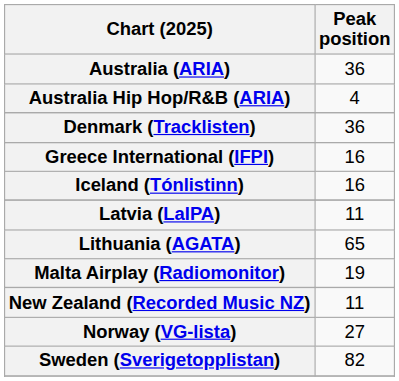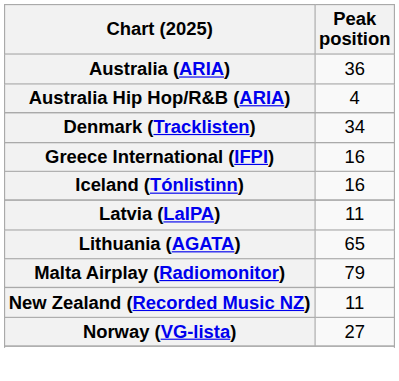Denmark (Tracklisten) | Peak position: 36 -> 34
Malta Airplay (Radiomonitor) | Peak position: 19 -> 79
- row: Sweden (Sverigetopplistan) | 82
